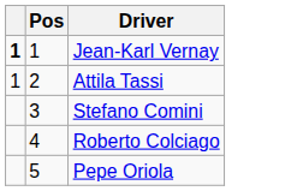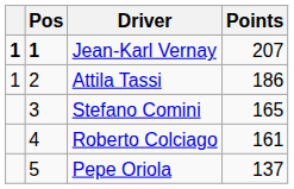+ column: Points | 207 | 186 | 165 | 161 | 137
Jean-Karl Vernay | Pos: normal -> bold
